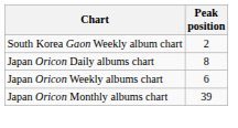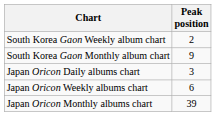+ row: South Korea Gaon Monthly album chart | 9
Japan Oricon Daily albums chart | Peak position: 8 -> 3
